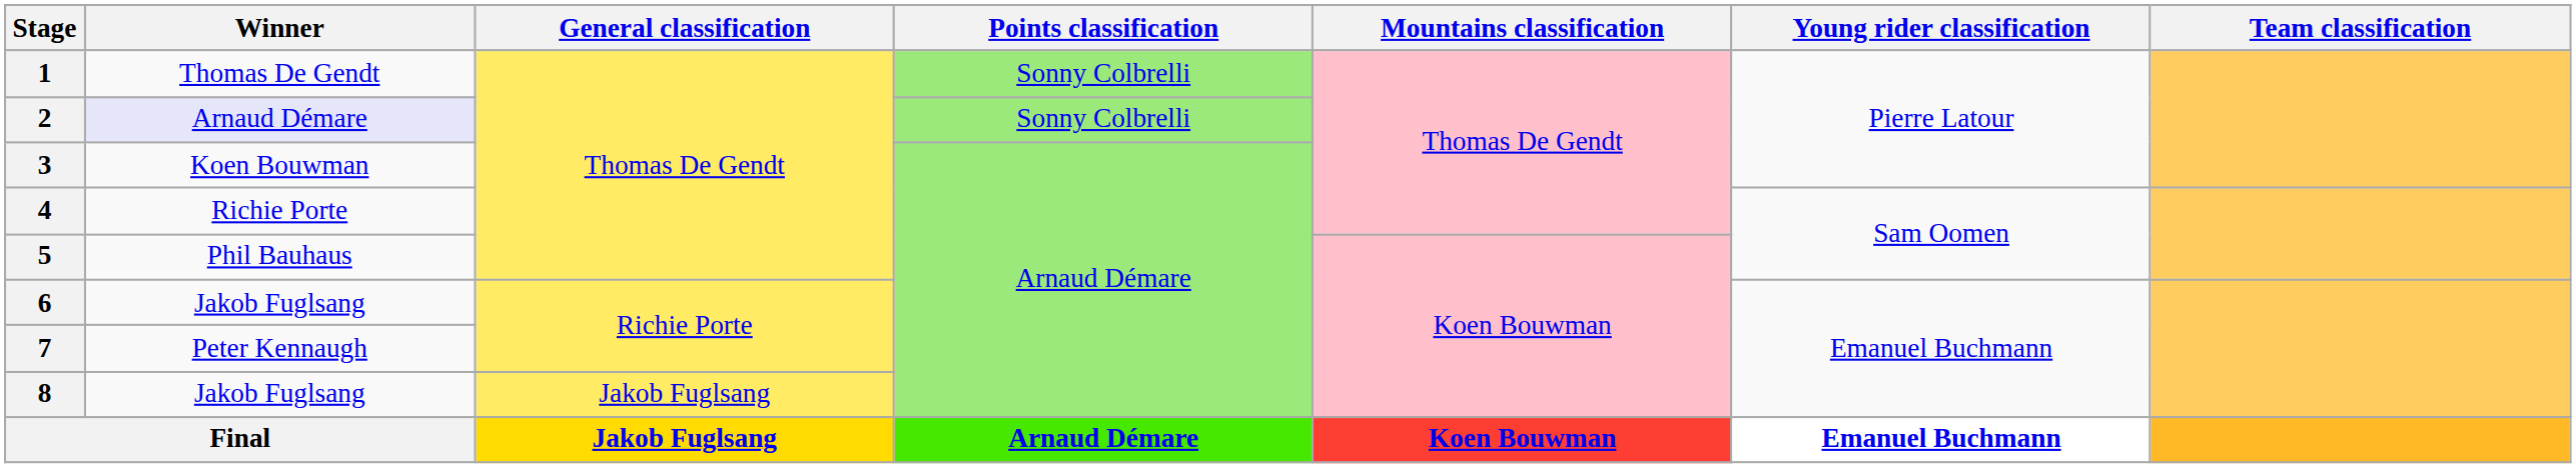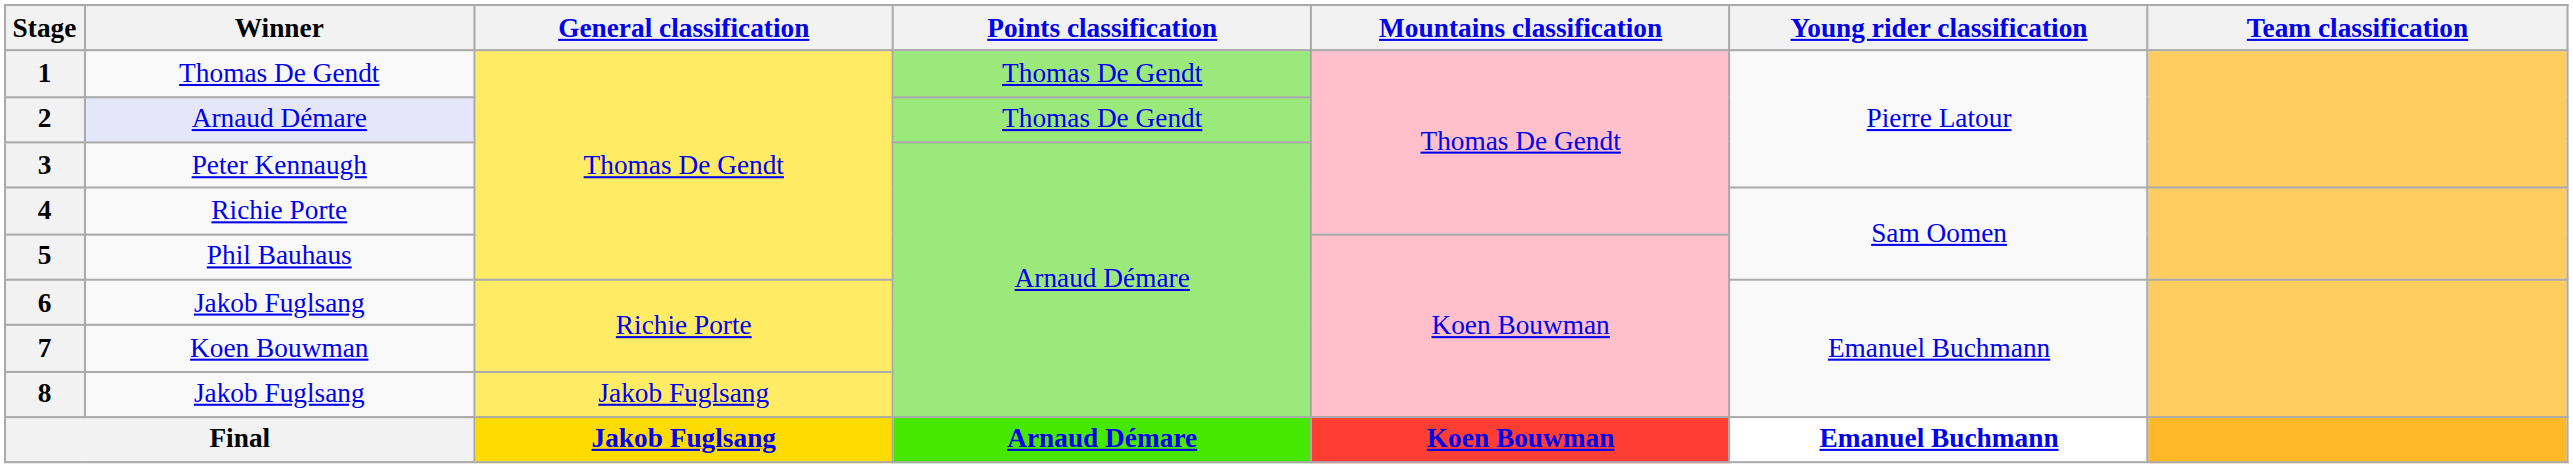1 | Points classification: Sonny Colbrelli -> Thomas De Gendt
2 | Points classification: Sonny Colbrelli -> Thomas De Gendt
3 | Winner: Koen Bouwman -> Peter Kennaugh
7 | Winner: Peter Kennaugh -> Koen Bouwman
